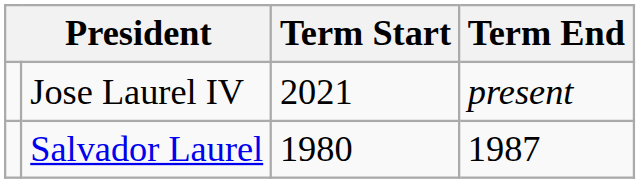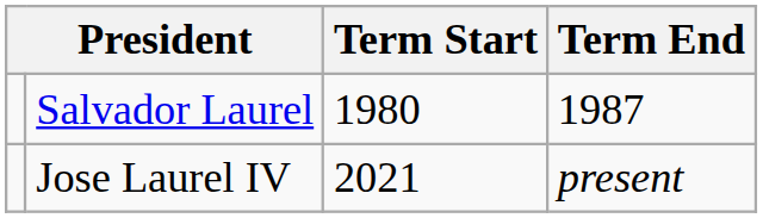rows swapped: Salvador Laurel <-> Jose Laurel IV
